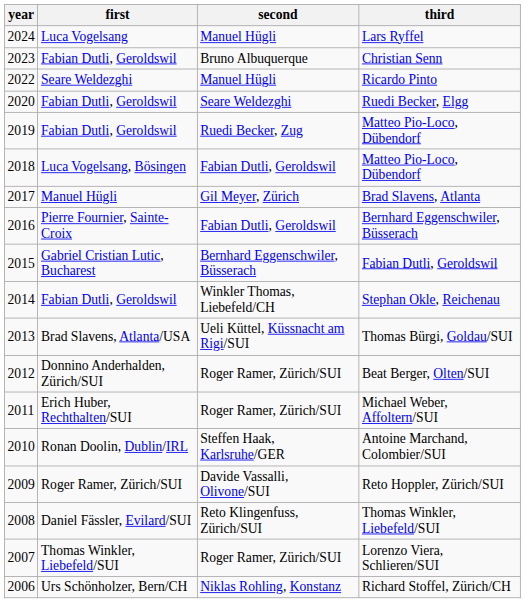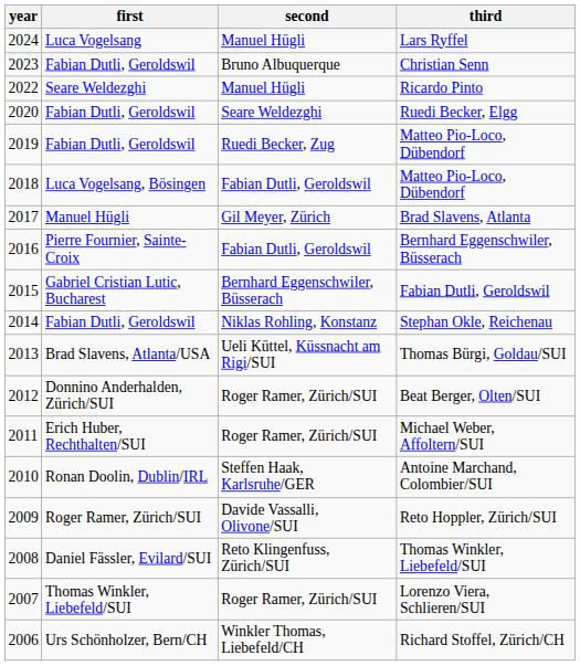Stephan Okle, Reichenau | second: Winkler Thomas, Liebefeld/CH -> Niklas Rohling, Konstanz
Richard Stoffel, Zürich/CH | second: Niklas Rohling, Konstanz -> Winkler Thomas, Liebefeld/CH
